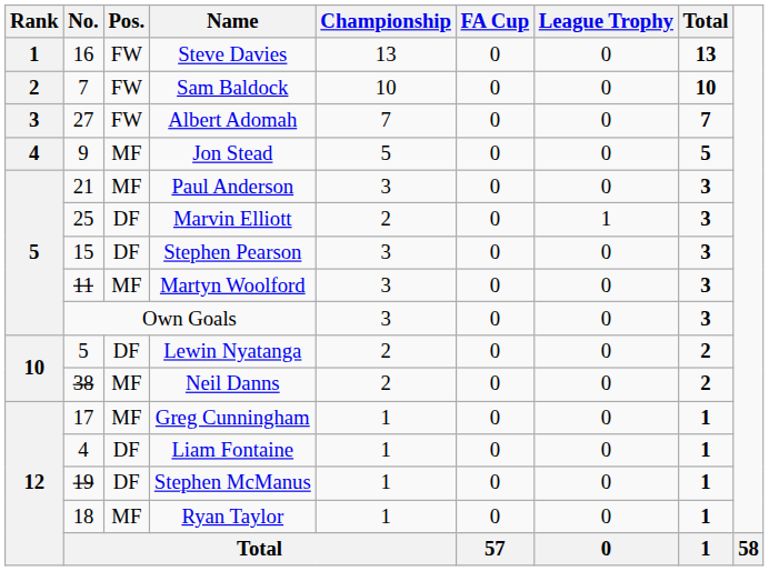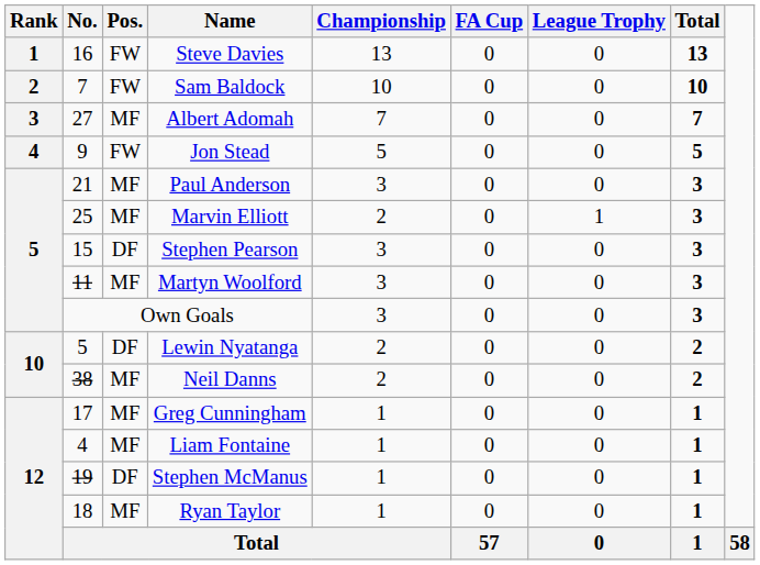Albert Adomah | Pos.: FW -> MF
Jon Stead | Pos.: MF -> FW
Marvin Elliott | Pos.: DF -> MF
Liam Fontaine | Pos.: DF -> MF
